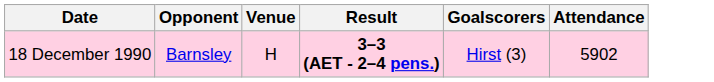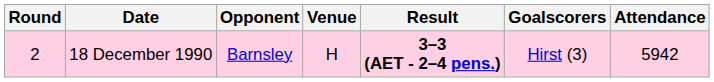+ column: Round | 2
18 December 1990 | Attendance: 5902 -> 5942
